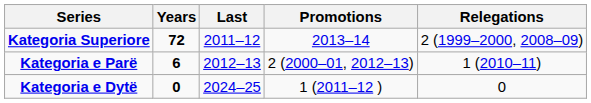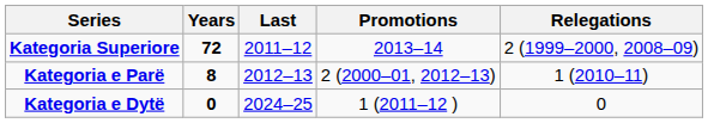Kategoria e Parë | Years: 6 -> 8
